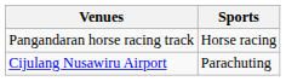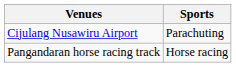rows swapped: Cijulang Nusawiru Airport <-> Pangandaran horse racing track
